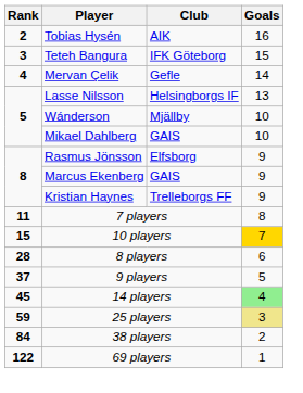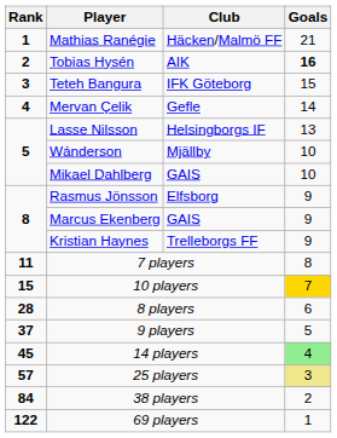+ row: 1 | Mathias Ranégie | Häcken/Malmö FF | 21
Tobias Hysén | Goals: normal -> bold
25 players | Rank: 59 -> 57
